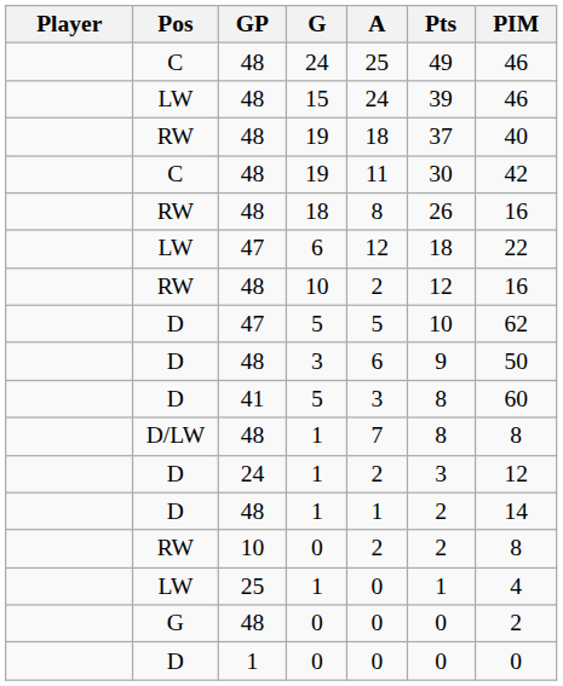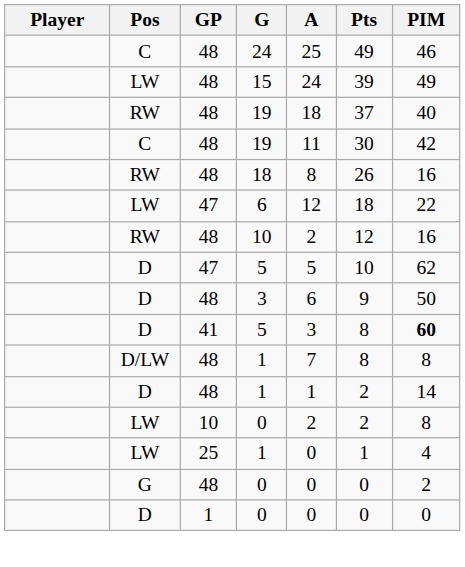15 | PIM: 46 -> 49
41 / 5 | PIM: normal -> bold
- row: D | 24 | 1 | 2 | 3 | 12
10 / 0 | Pos: RW -> LW
